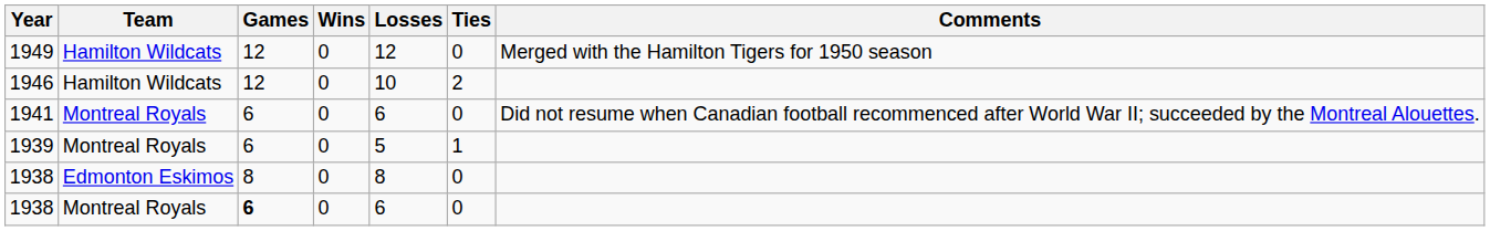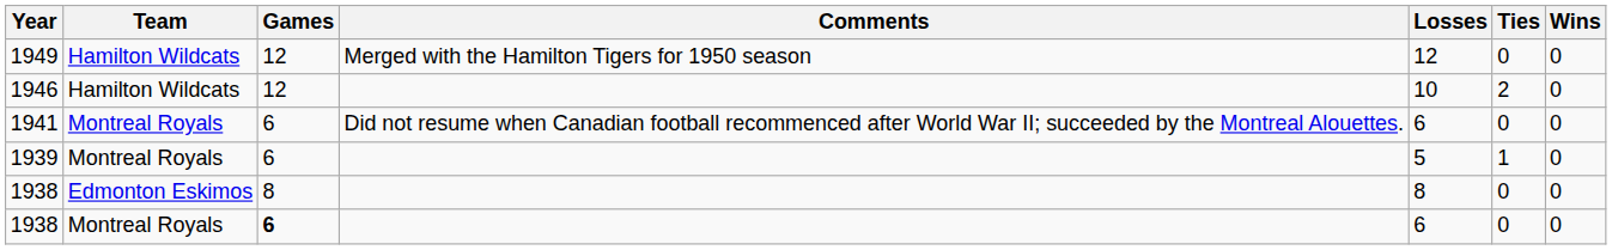columns swapped: Wins <-> Comments
